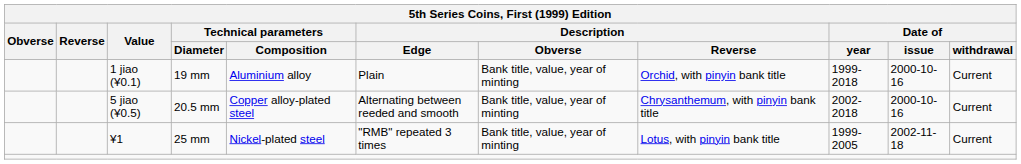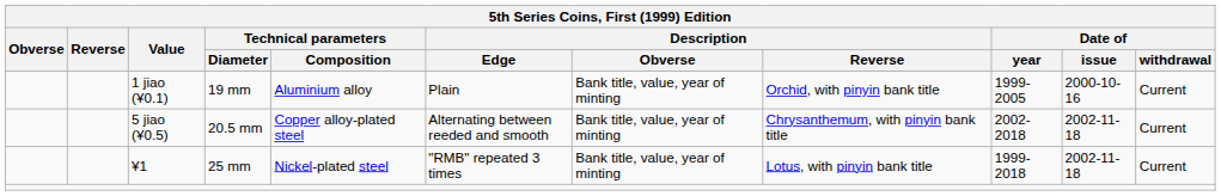1 jiao (¥0.1) | Date of / year: 1999-2018 -> 1999-2005
5 jiao (¥0.5) | Date of / issue: 2000-10-16 -> 2002-11-18
¥1 | Date of / year: 1999-2005 -> 1999-2018
